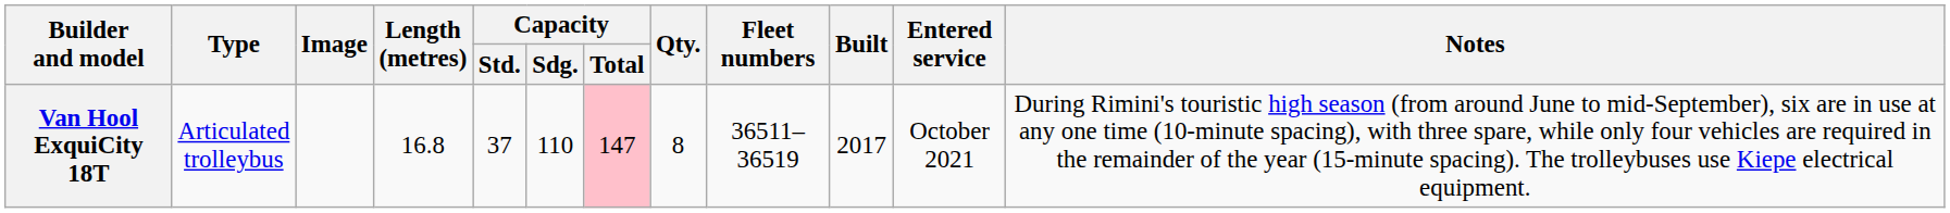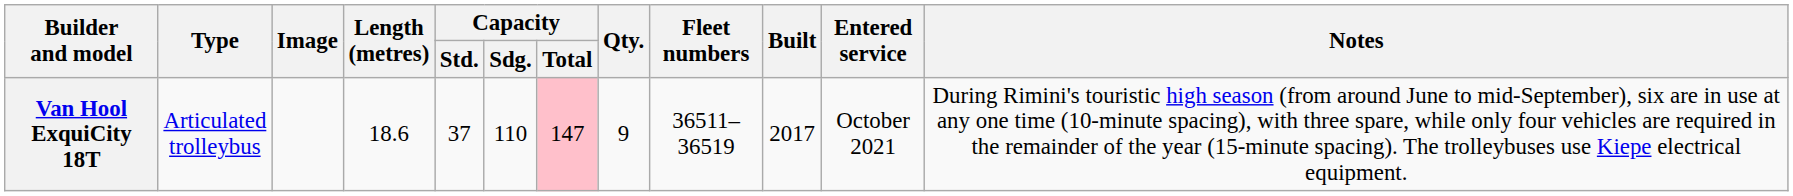Van Hool ExquiCity 18T | Length (metres): 16.8 -> 18.6
Van Hool ExquiCity 18T | Qty.: 8 -> 9
